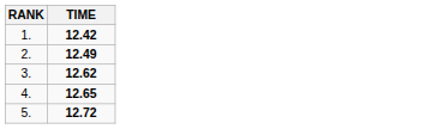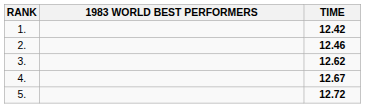+ column: 1983 WORLD BEST PERFORMERS
2. | TIME: 12.49 -> 12.46
4. | TIME: 12.65 -> 12.67
